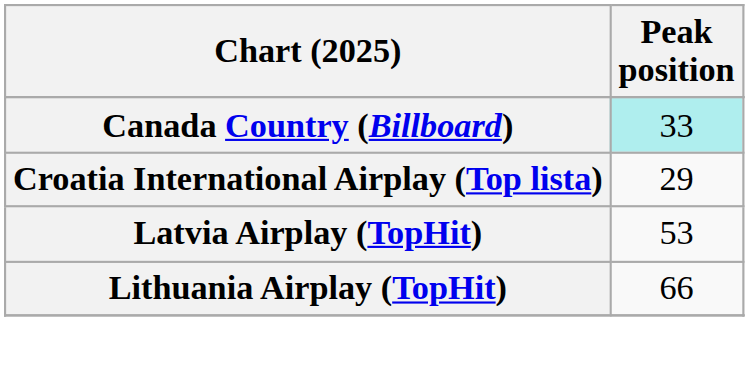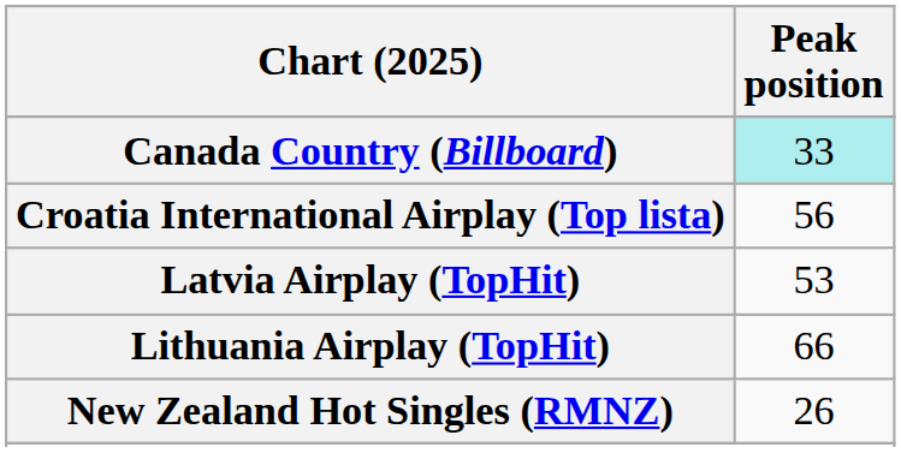Croatia International Airplay (Top lista) | Peak position: 29 -> 56
+ row: New Zealand Hot Singles (RMNZ) | 26
